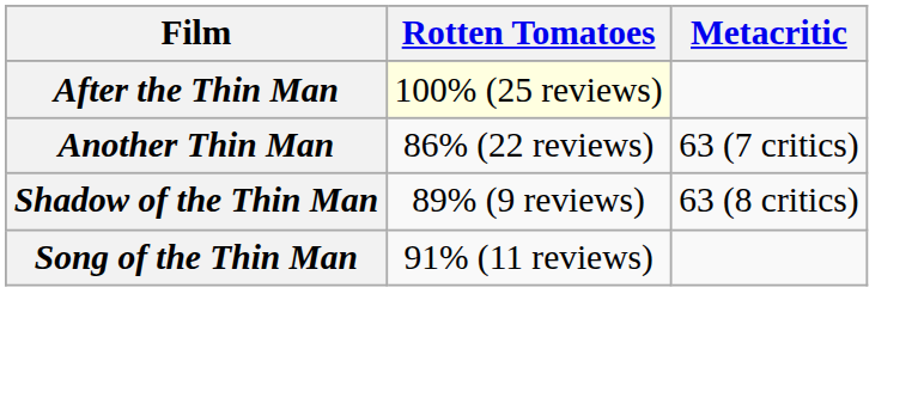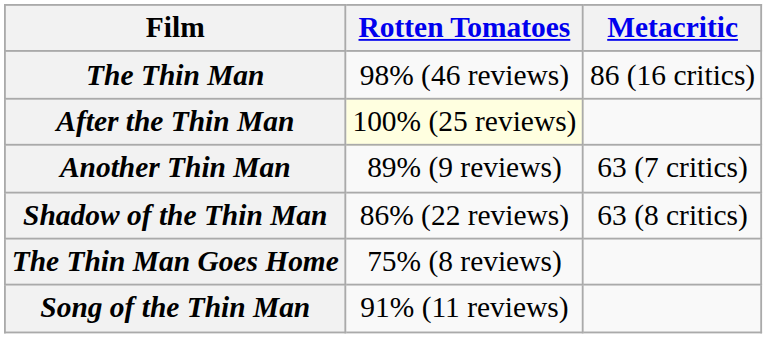+ row: The Thin Man | 98% (46 reviews) | 86 (16 critics)
Another Thin Man | Rotten Tomatoes: 86% (22 reviews) -> 89% (9 reviews)
Shadow of the Thin Man | Rotten Tomatoes: 89% (9 reviews) -> 86% (22 reviews)
+ row: The Thin Man Goes Home | 75% (8 reviews)
